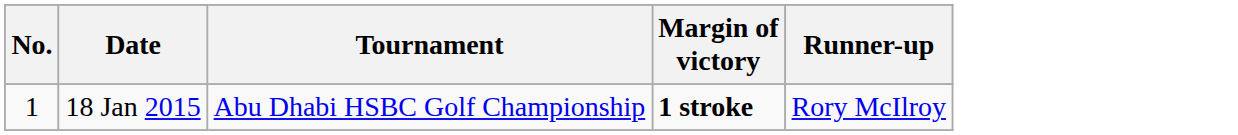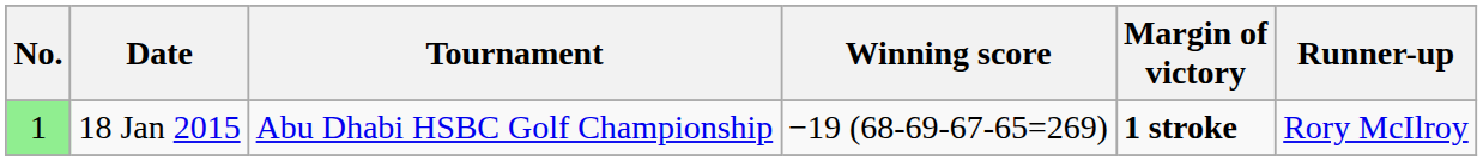+ column: Winning score | −19 (68-69-67-65=269)
18 Jan 2015 | No.: no background -> lightgreen background
